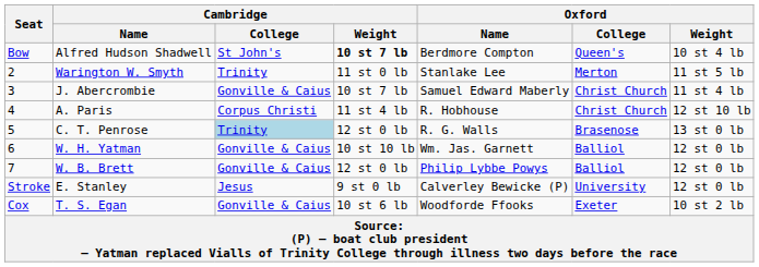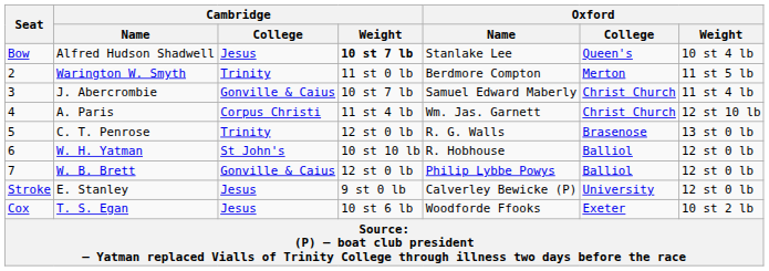Alfred Hudson Shadwell | Cambridge / College: St John's -> Jesus
Alfred Hudson Shadwell | Oxford / Name: Berdmore Compton -> Stanlake Lee
Warington W. Smyth | Oxford / Name: Stanlake Lee -> Berdmore Compton
A. Paris | Oxford / Name: R. Hobhouse -> Wm. Jas. Garnett
C. T. Penrose | Cambridge / College: lightblue background -> no background
W. H. Yatman | Cambridge / College: Gonville & Caius -> St John's
W. H. Yatman | Oxford / Name: Wm. Jas. Garnett -> R. Hobhouse
T. S. Egan | Cambridge / College: Gonville & Caius -> Jesus
